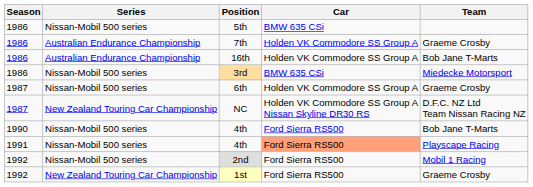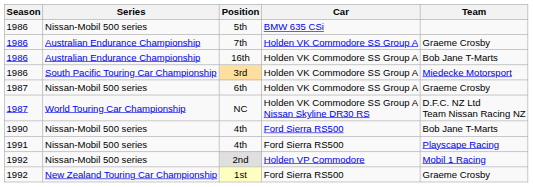3rd | Series: Nissan-Mobil 500 series -> South Pacific Touring Car Championship
3rd | Car: BMW 635 CSi -> Holden VK Commodore SS Group A
NC | Series: New Zealand Touring Car Championship -> World Touring Car Championship
1991 / 4th | Car: lightsalmon background -> no background
2nd | Car: Ford Sierra RS500 -> Holden VP Commodore
